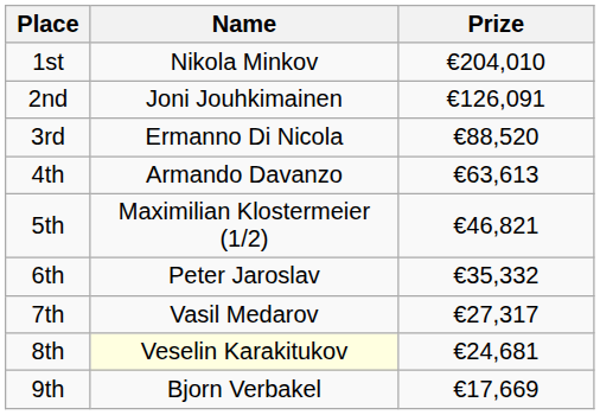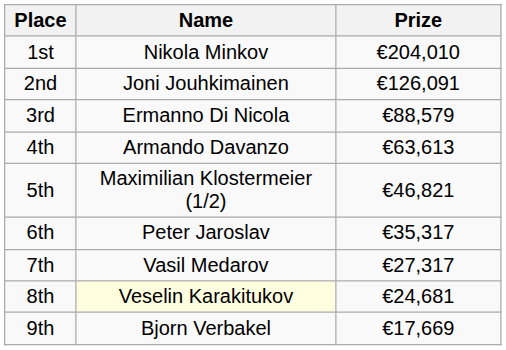3rd | Prize: €88,520 -> €88,579
6th | Prize: €35,332 -> €35,317
